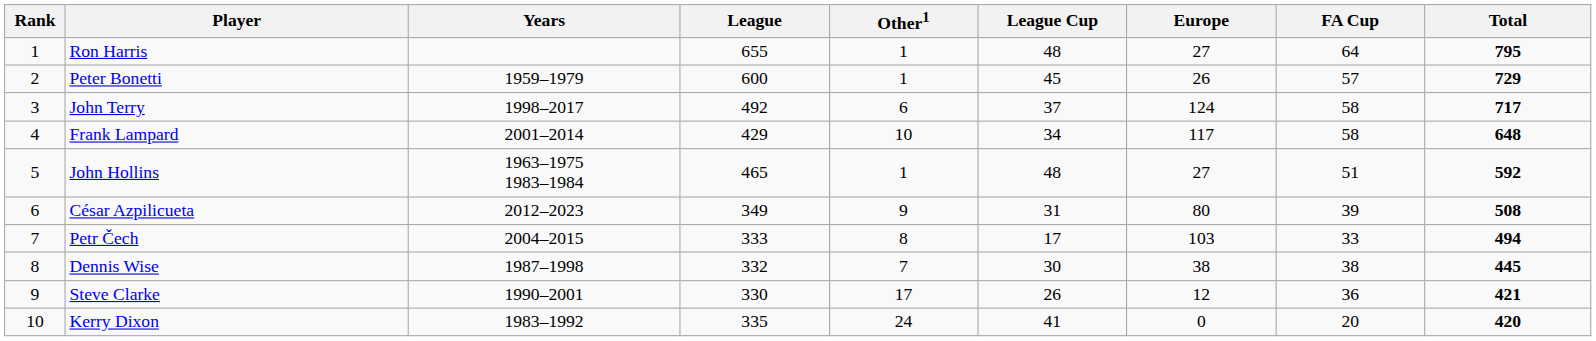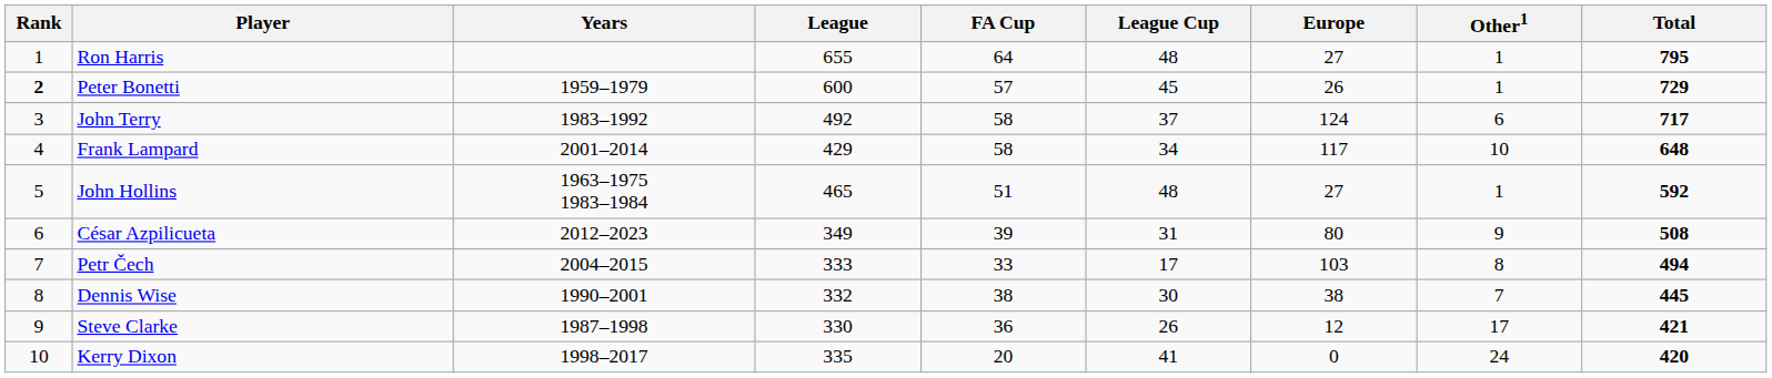columns swapped: FA Cup <-> Other1
Peter Bonetti | Rank: normal -> bold
John Terry | Years: 1998–2017 -> 1983–1992
Dennis Wise | Years: 1987–1998 -> 1990–2001
Steve Clarke | Years: 1990–2001 -> 1987–1998
Kerry Dixon | Years: 1983–1992 -> 1998–2017
